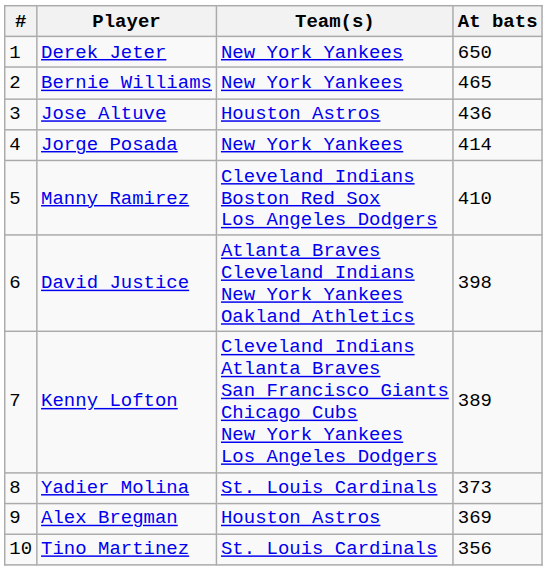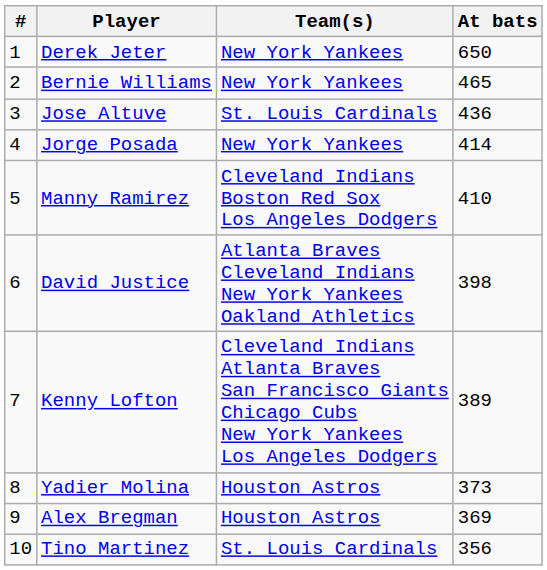Jose Altuve | Team(s): Houston Astros -> St. Louis Cardinals
Yadier Molina | Team(s): St. Louis Cardinals -> Houston Astros
